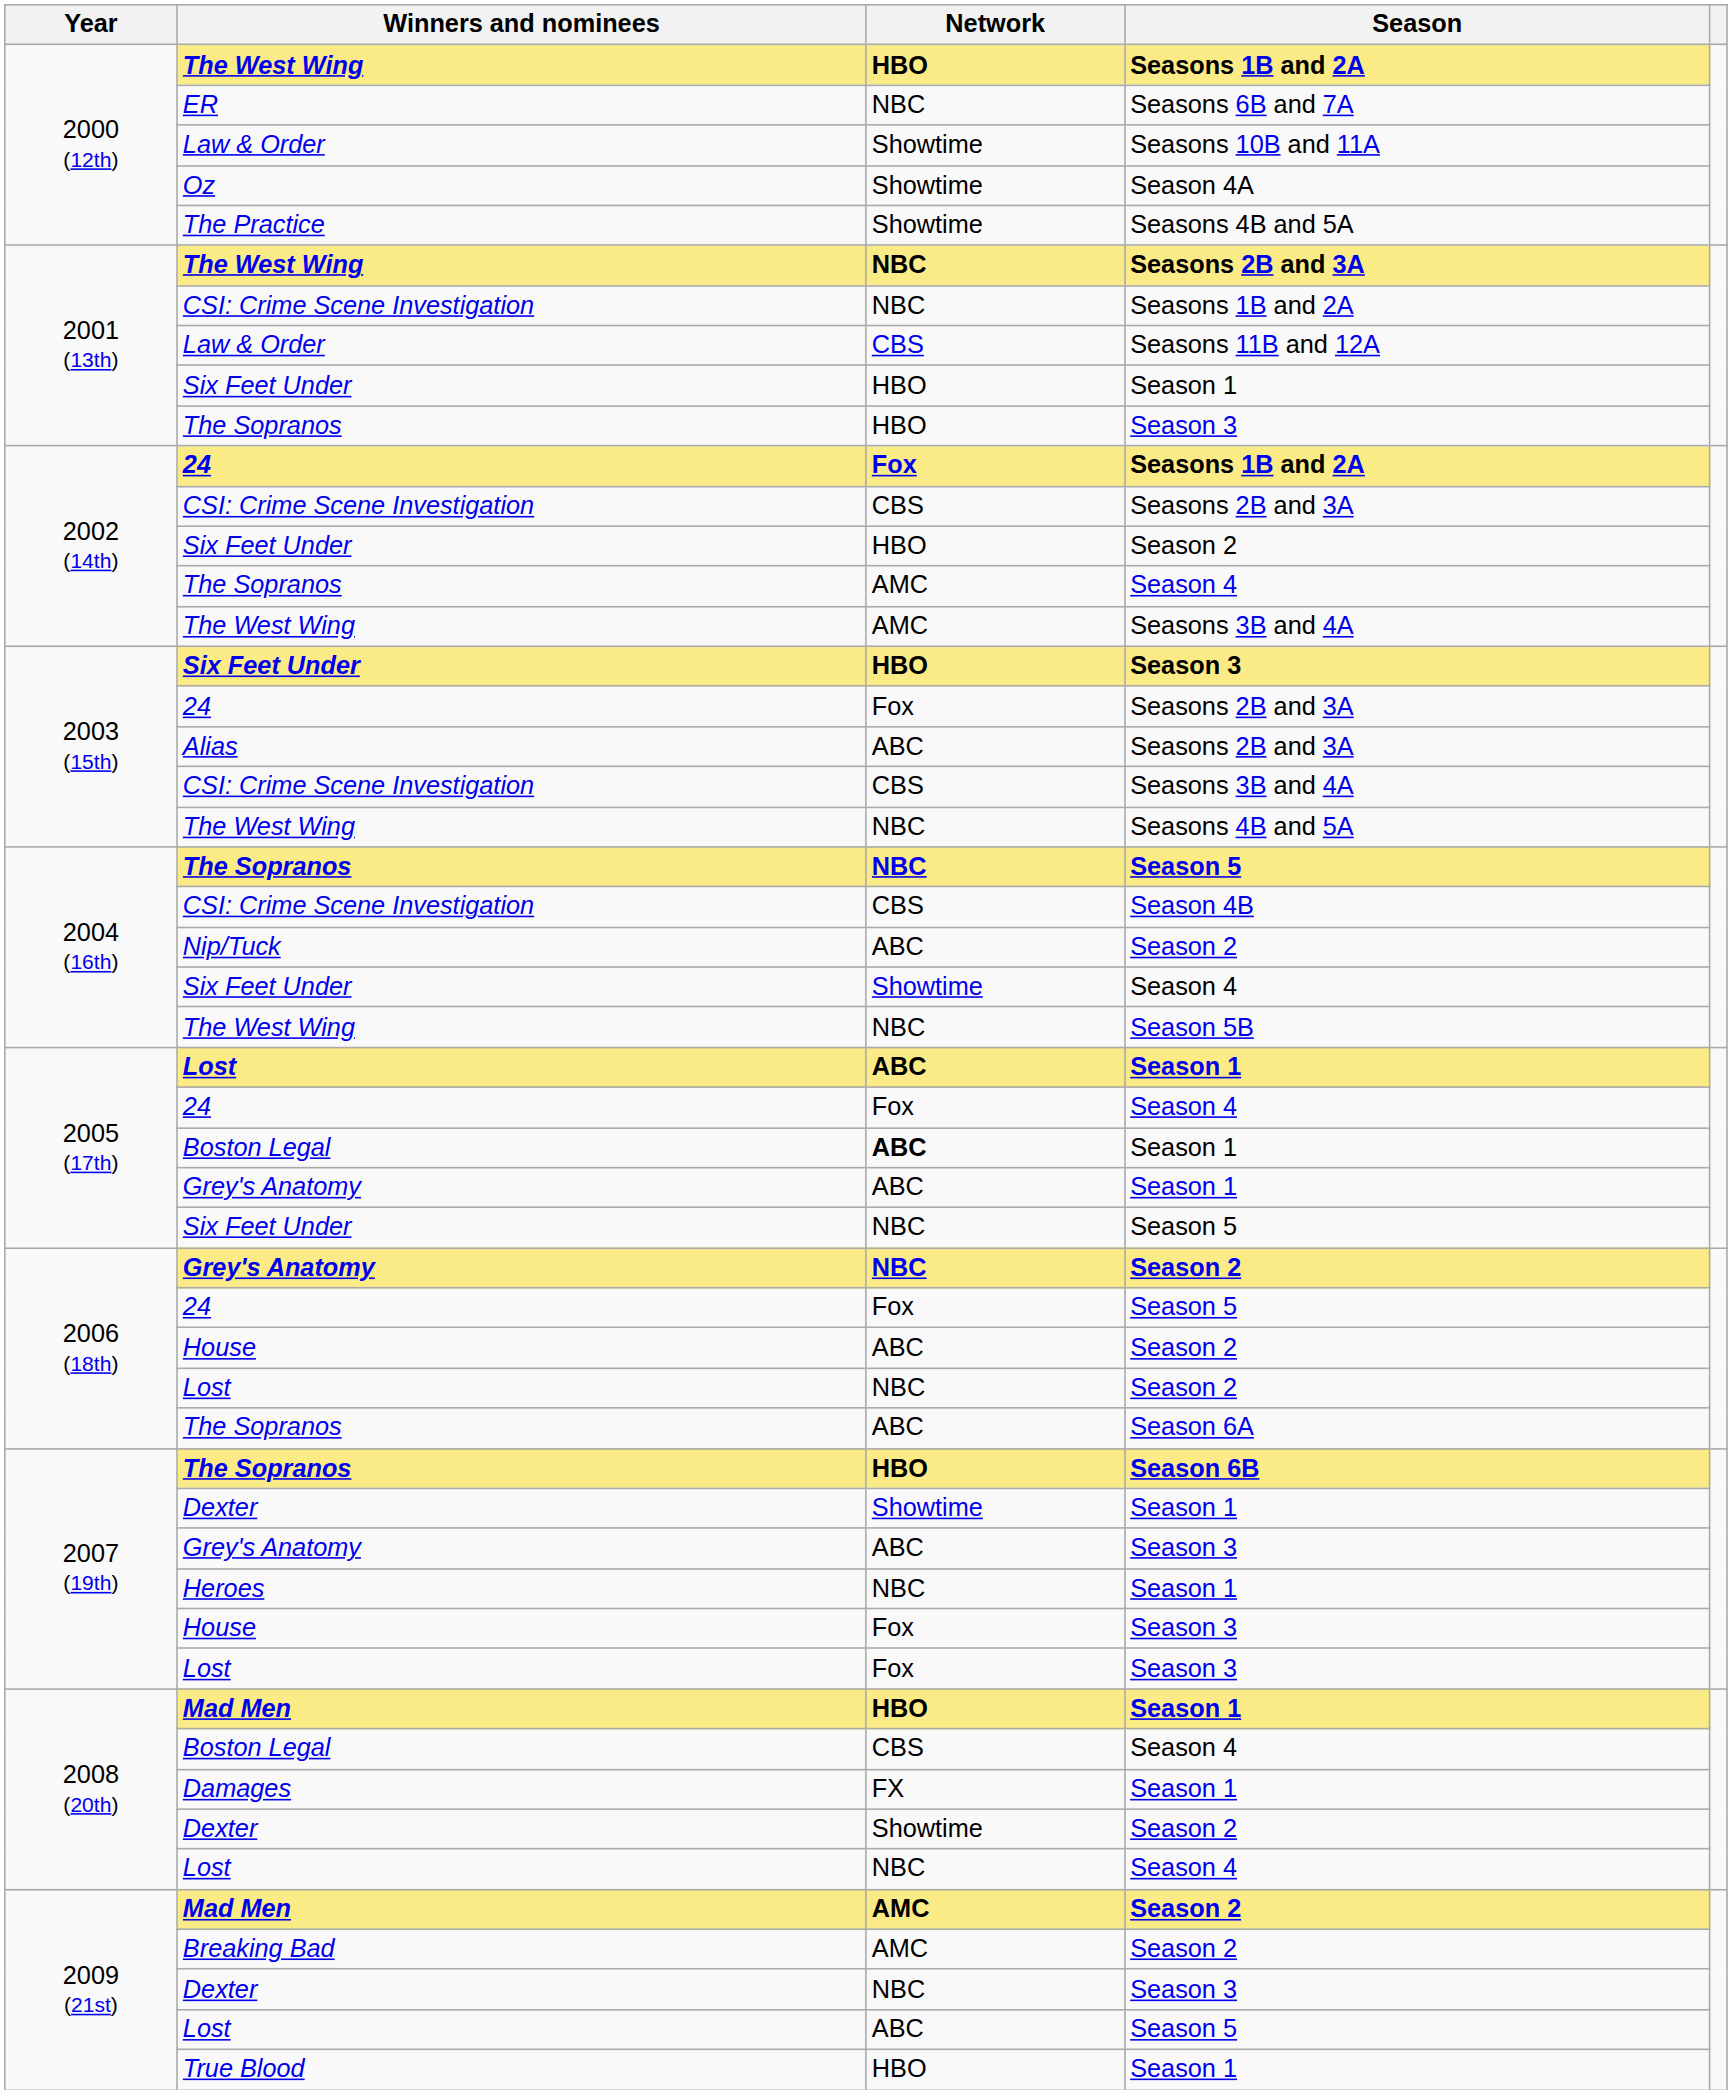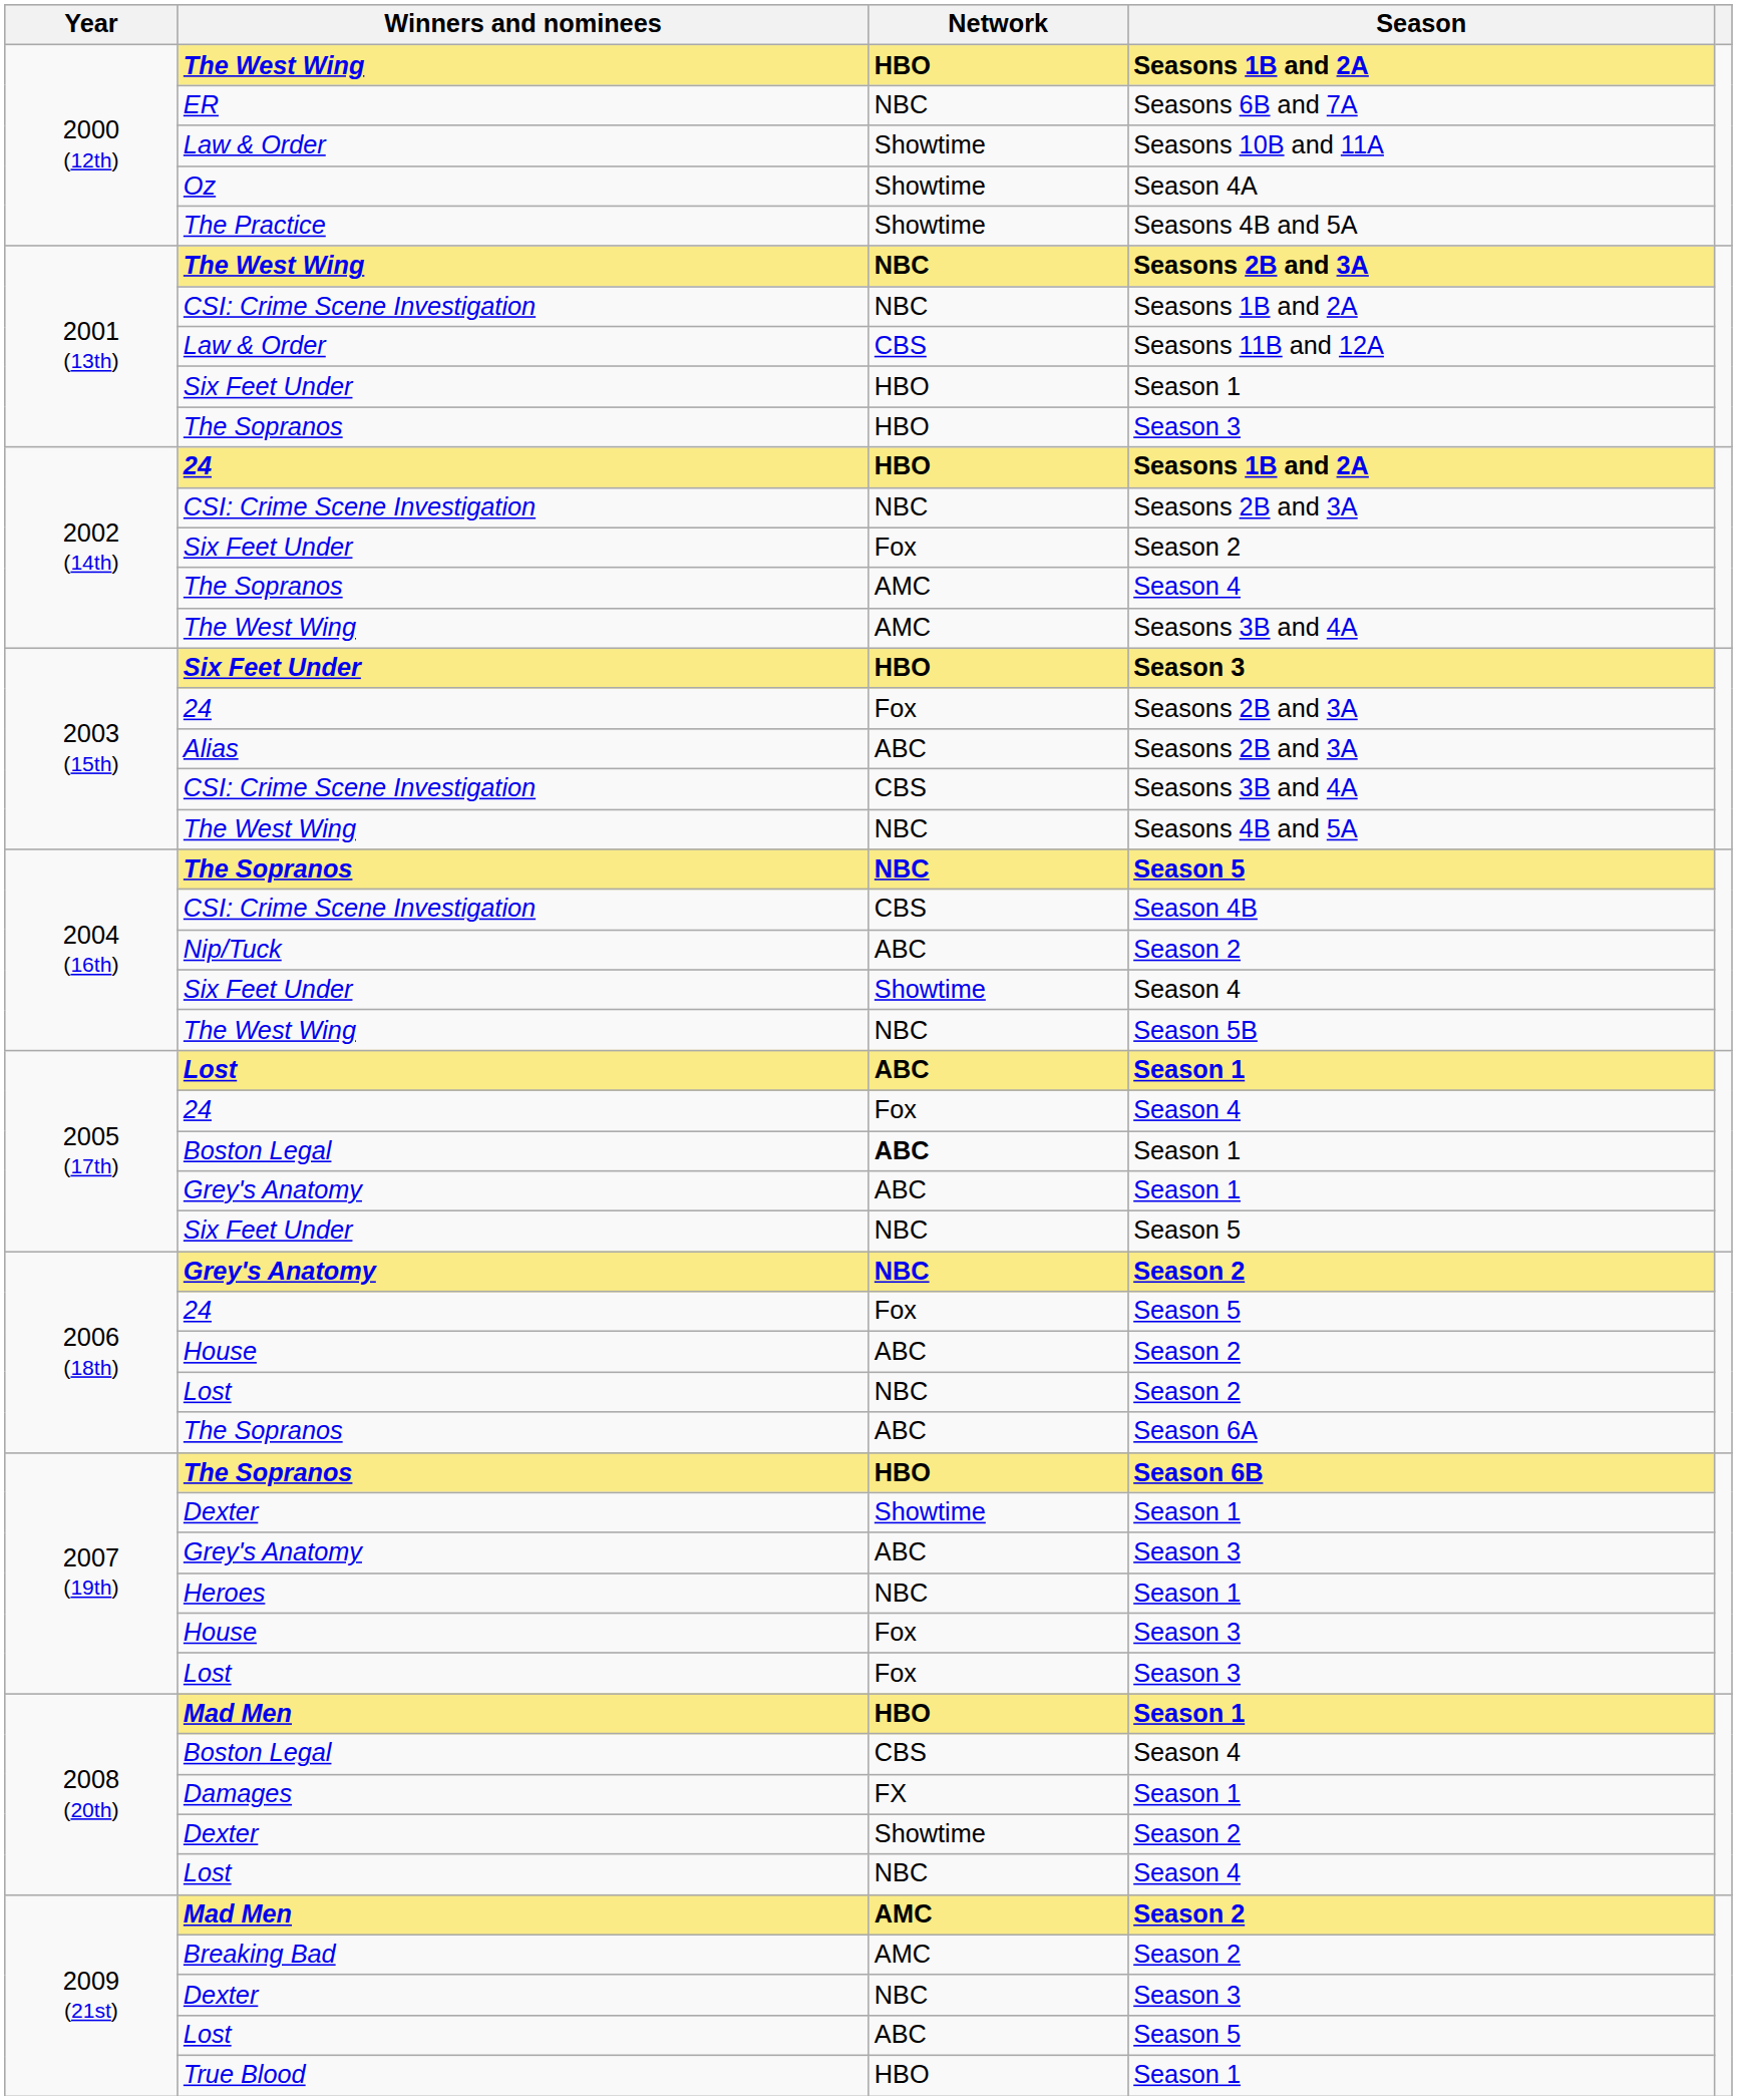24 / Seasons 1B and 2A | Network: Fox -> HBO
CSI: Crime Scene Investigation / Seasons 2B and 3A | Network: CBS -> NBC
Six Feet Under / Season 2 | Network: HBO -> Fox
